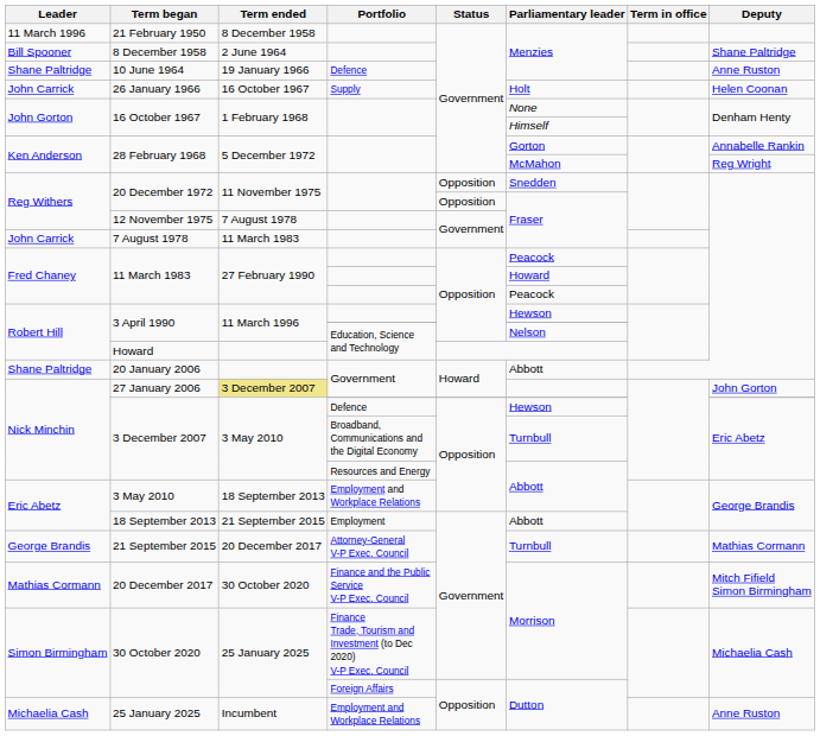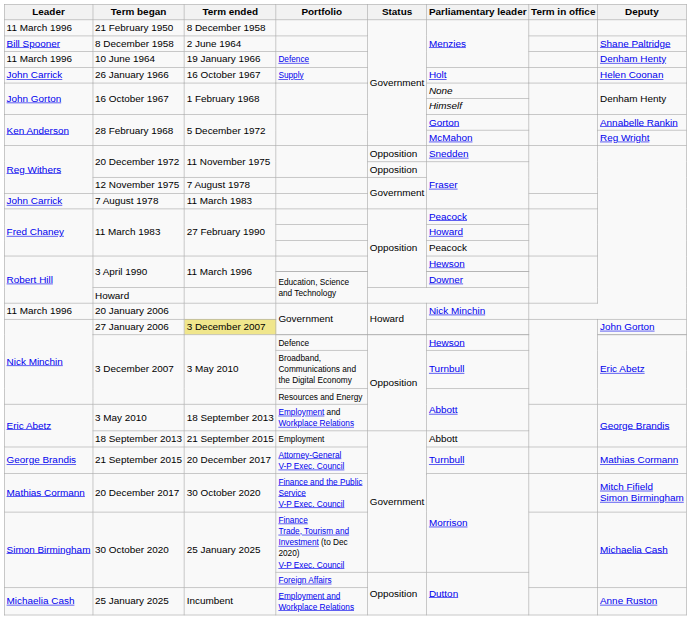10 June 1964 | Leader: Shane Paltridge -> 11 March 1996
10 June 1964 | Deputy: Anne Ruston -> Denham Henty
3 April 1990 / Education, Science and Technology | Parliamentary leader: Nelson -> Downer
20 January 2006 | Leader: Shane Paltridge -> 11 March 1996
20 January 2006 | Parliamentary leader: Abbott -> Nick Minchin
